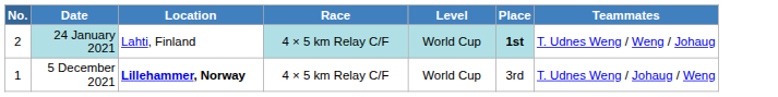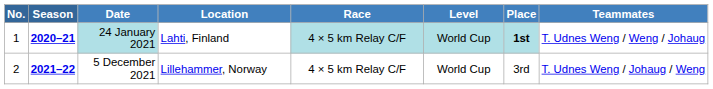+ column: Season | 2020–21 | 2021–22
24 January 2021 | No.: 2 -> 1
5 December 2021 | No.: 1 -> 2
5 December 2021 | Location: bold -> normal
